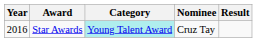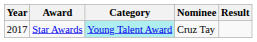Star Awards | Year: 2016 -> 2017
